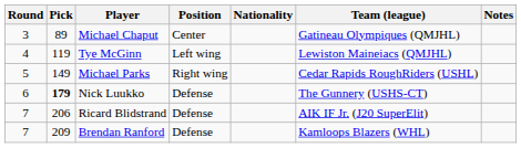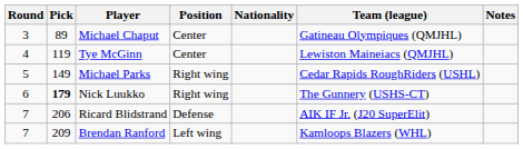Tye McGinn | Position: Left wing -> Center
Nick Luukko | Position: Defense -> Right wing
Brendan Ranford | Position: Defense -> Left wing
